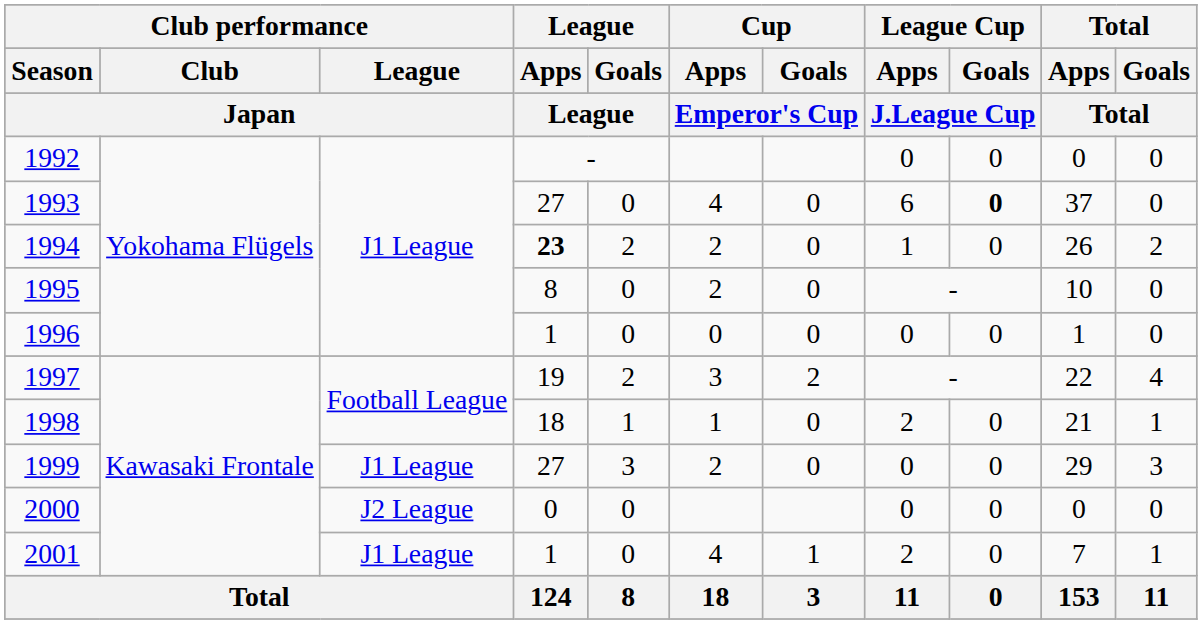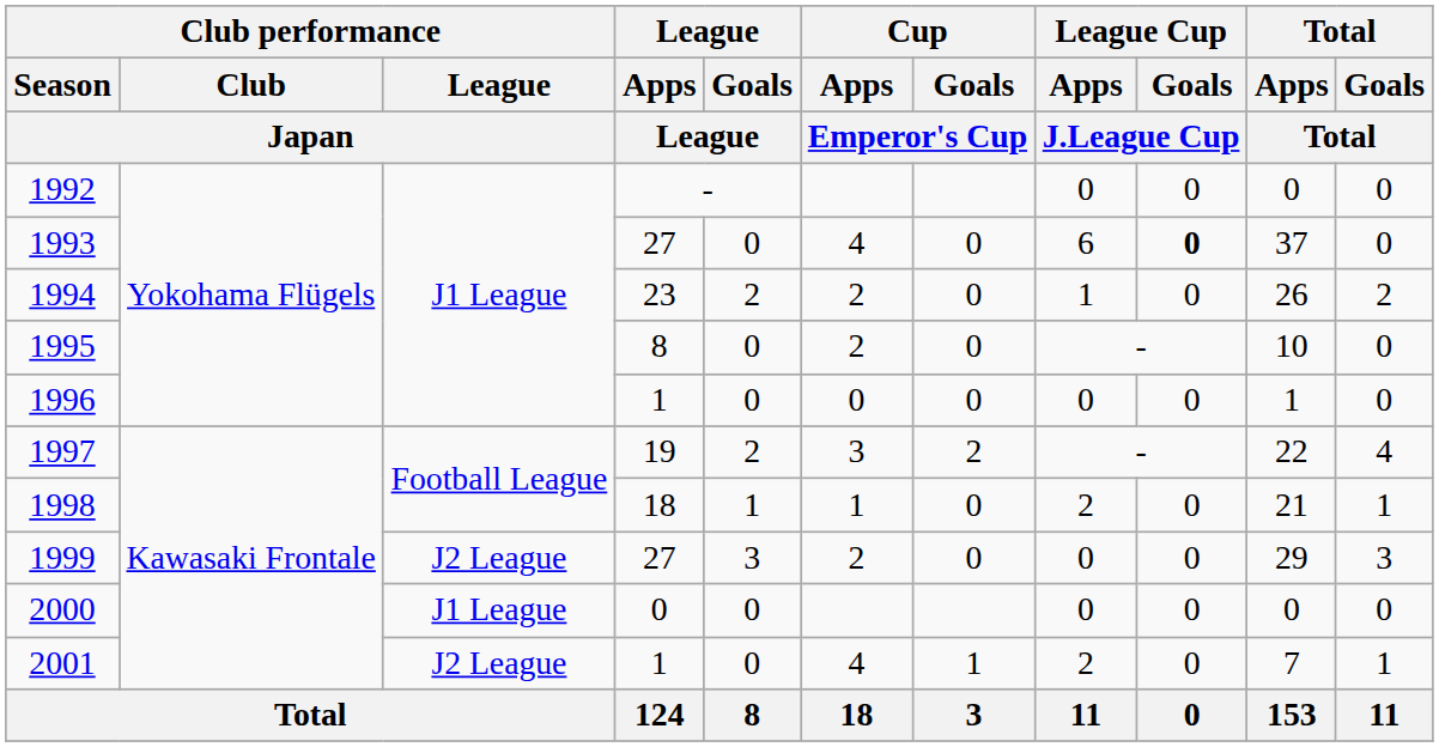1994 | League / Apps / League: bold -> normal
1999 | Club performance / League / Japan: J1 League -> J2 League
2000 | Club performance / League / Japan: J2 League -> J1 League
2001 | Club performance / League / Japan: J1 League -> J2 League
